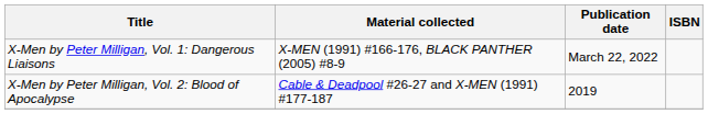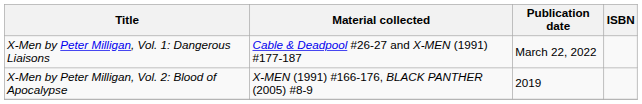X-Men by Peter Milligan, Vol. 1: Dangerous Liaisons | Material collected: X-MEN (1991) #166-176, BLACK PANTHER (2005) #8-9 -> Cable & Deadpool #26-27 and X-MEN (1991) #177-187
X-Men by Peter Milligan, Vol. 2: Blood of Apocalypse | Material collected: Cable & Deadpool #26-27 and X-MEN (1991) #177-187 -> X-MEN (1991) #166-176, BLACK PANTHER (2005) #8-9
